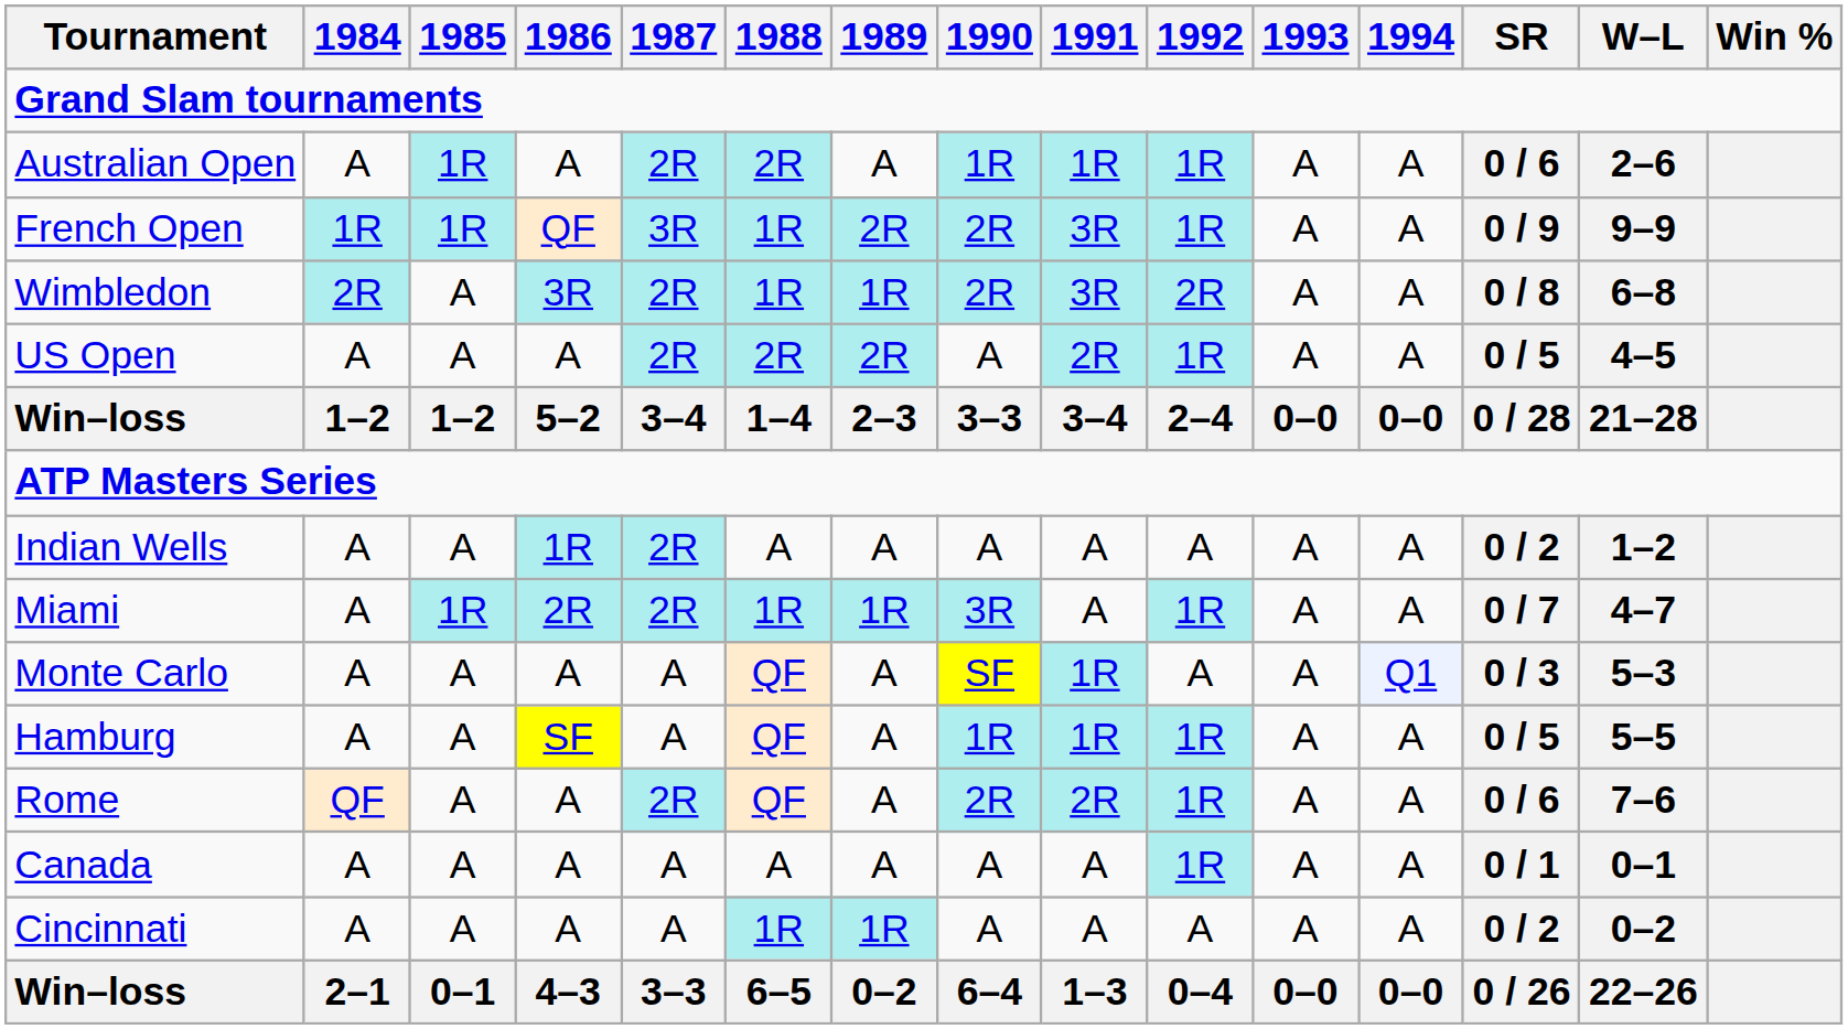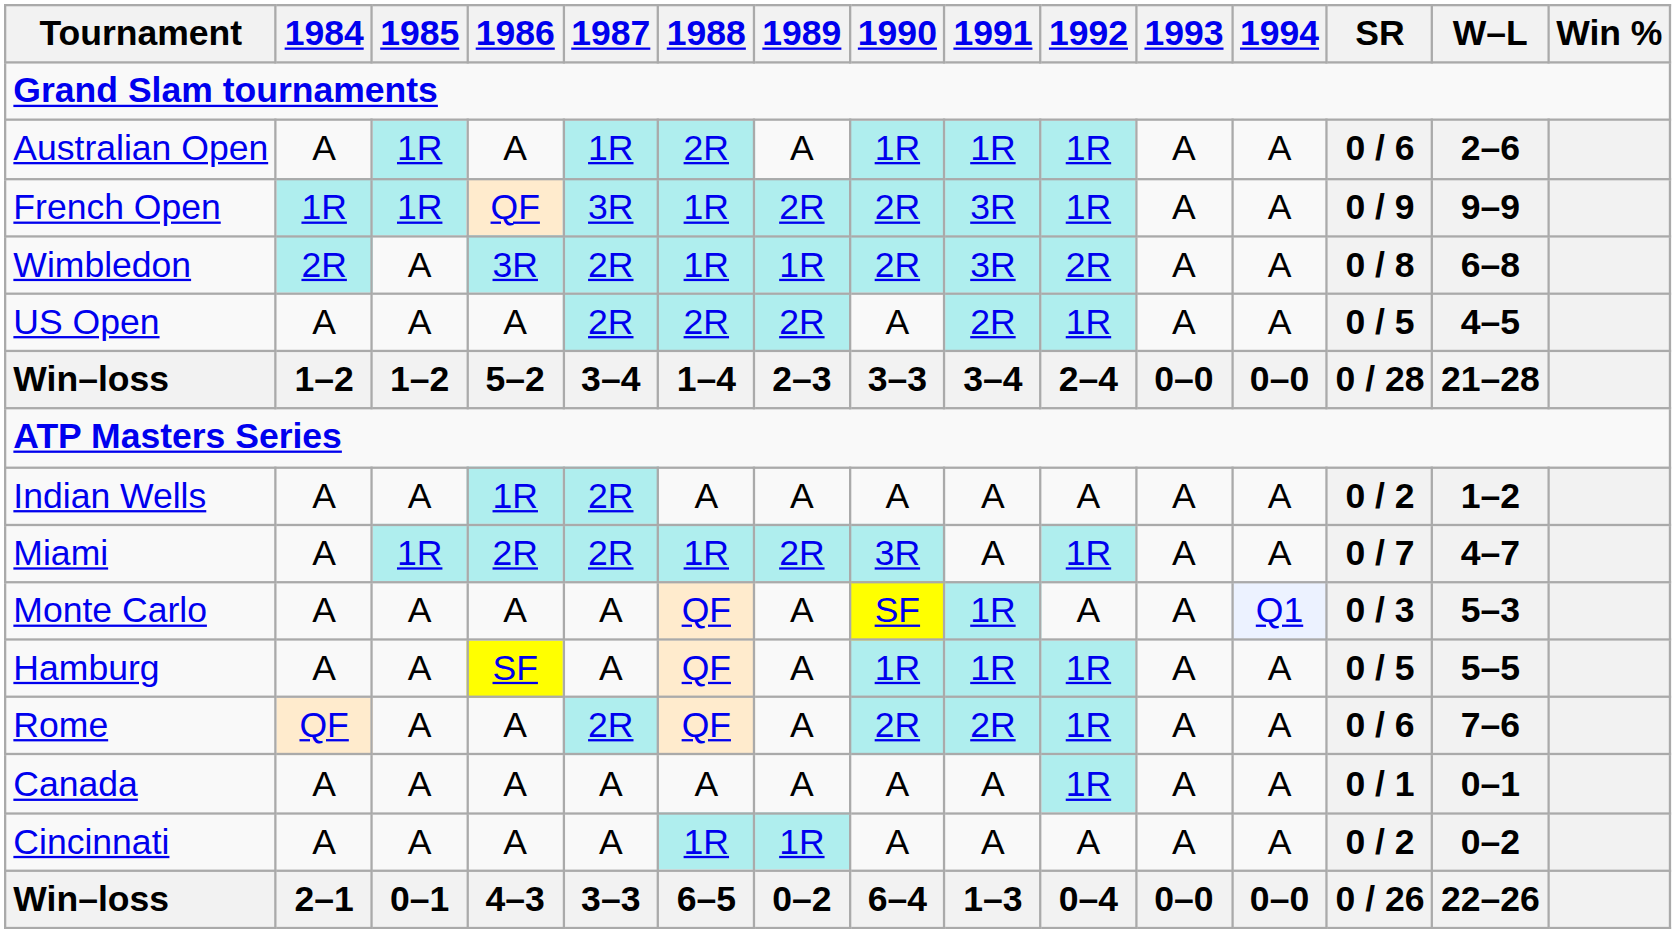Australian Open | 1987: 2R -> 1R
Miami | 1989: 1R -> 2R
